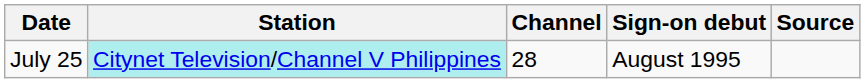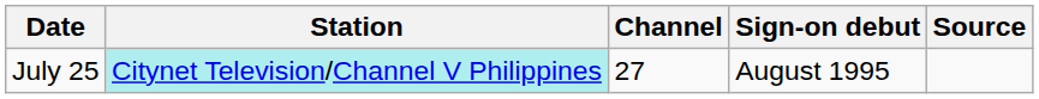July 25 | Channel: 28 -> 27
